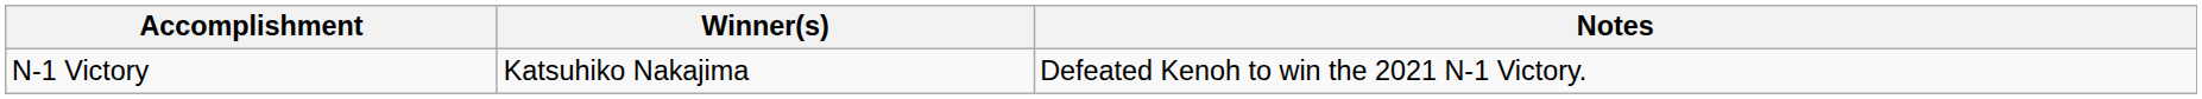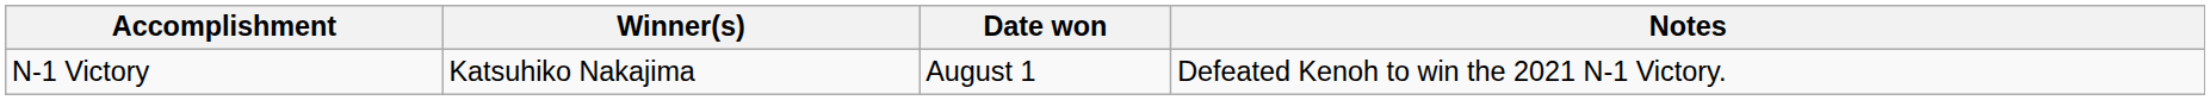+ column: Date won | August 1
